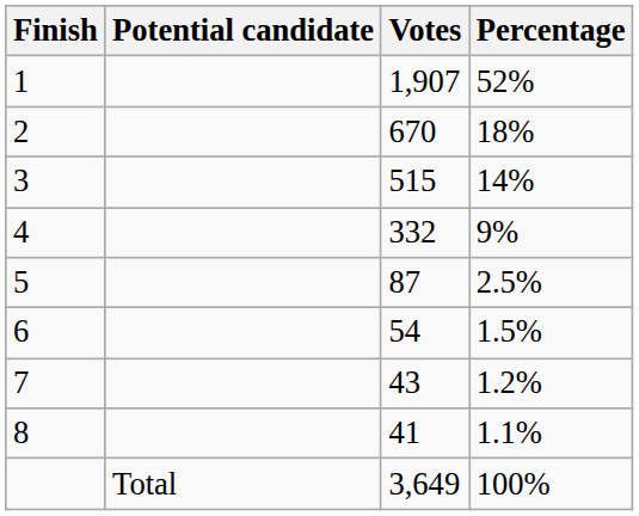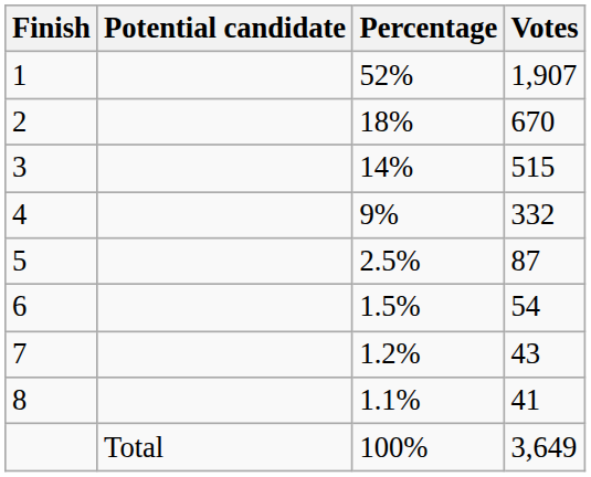columns swapped: Percentage <-> Votes
